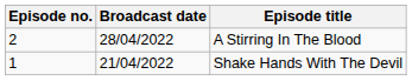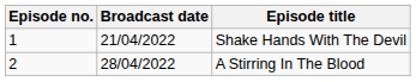rows swapped: Shake Hands With The Devil <-> A Stirring In The Blood
